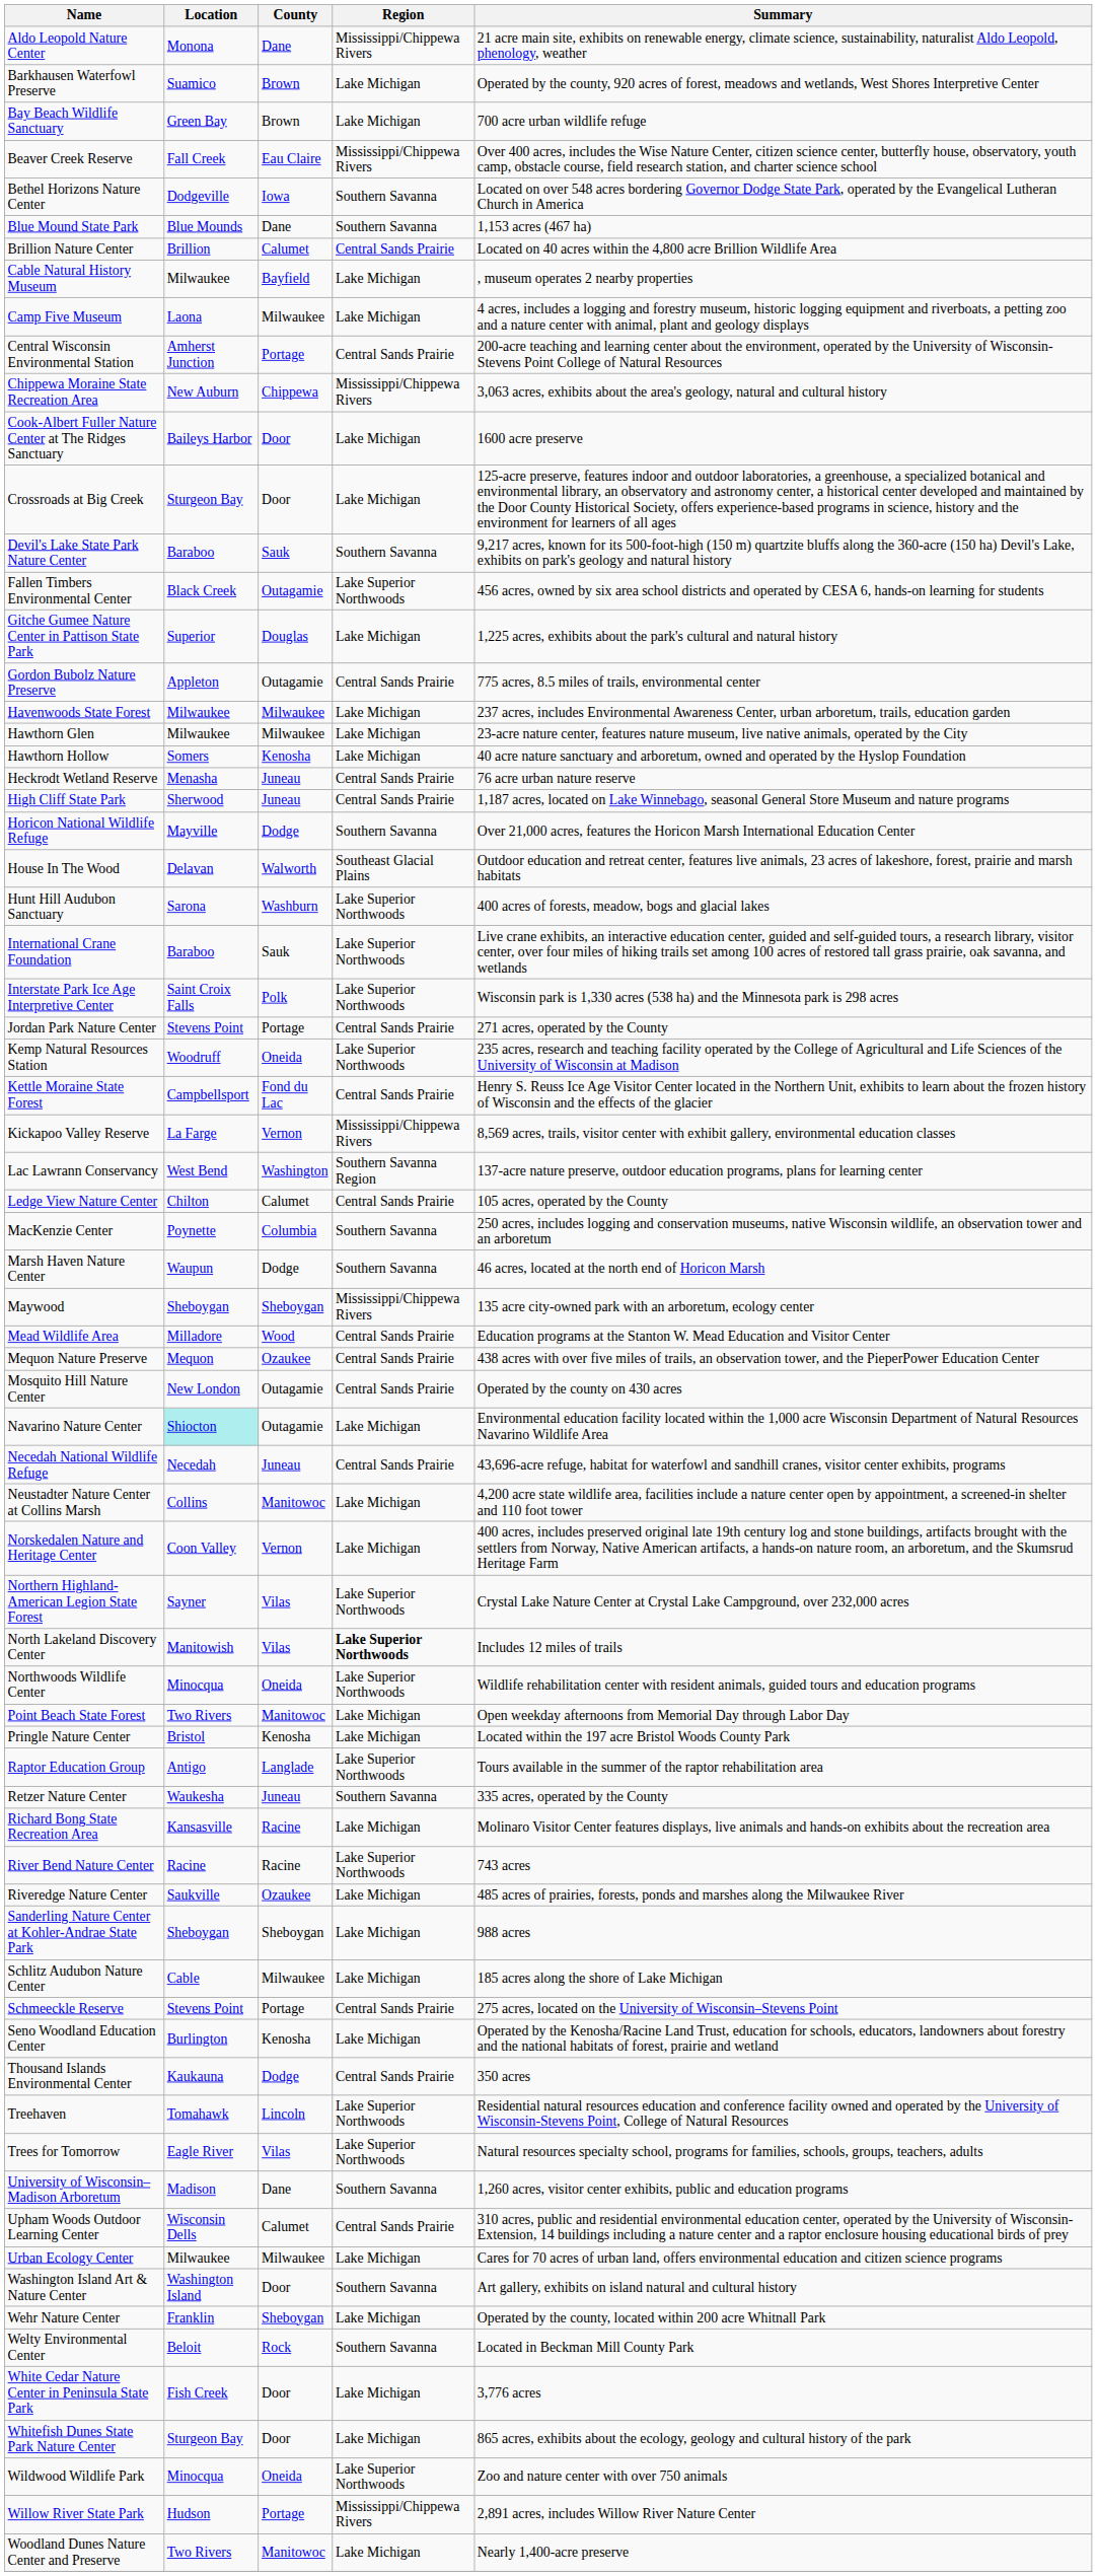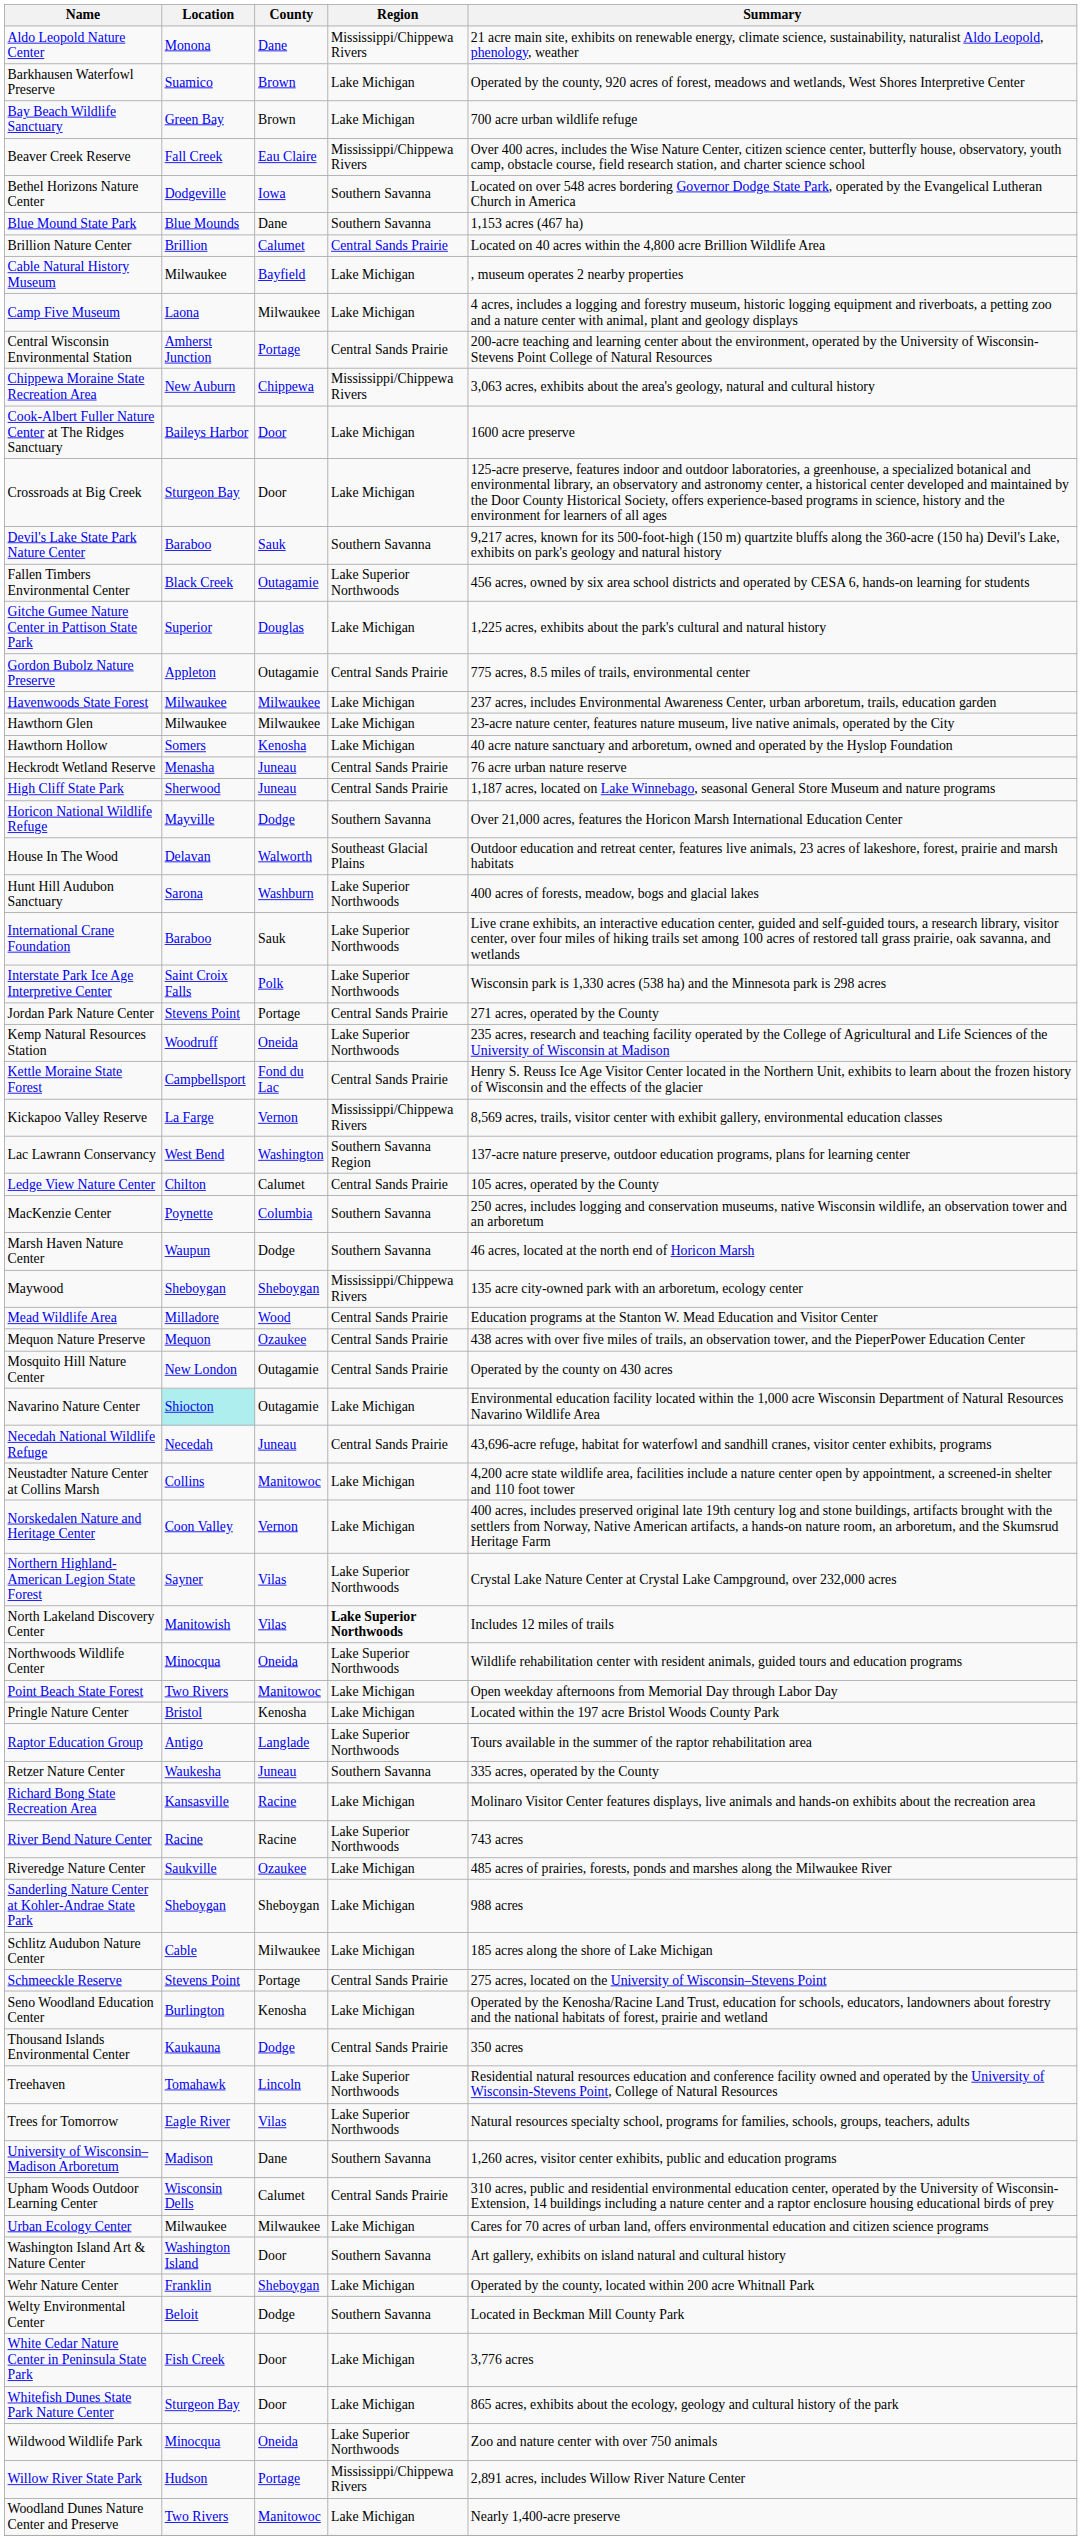Welty Environmental Center | County: Rock -> Dodge
